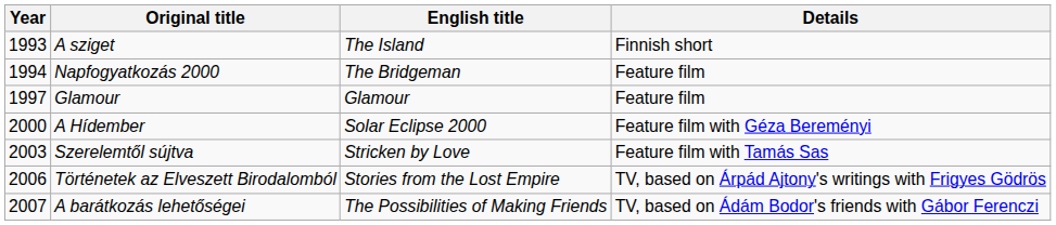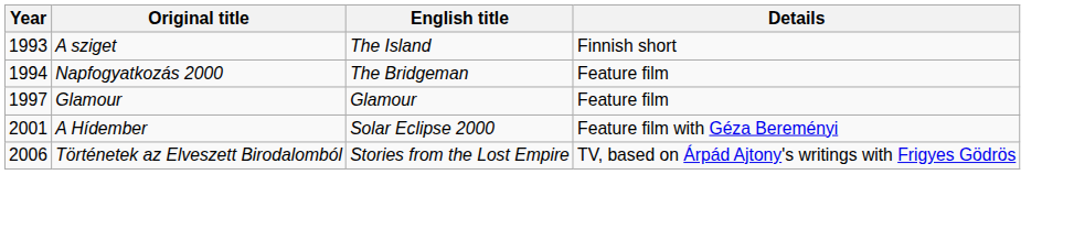A Hídember | Year: 2000 -> 2001
- row: 2003 | Szerelemtől sújtva | Stricken by Love | Feature film with Tamás Sas
- row: 2007 | A barátkozás lehetőségei | The Possibilities of Making Friends | TV, based on Ádám Bodor's friends with Gábor Ferenczi
